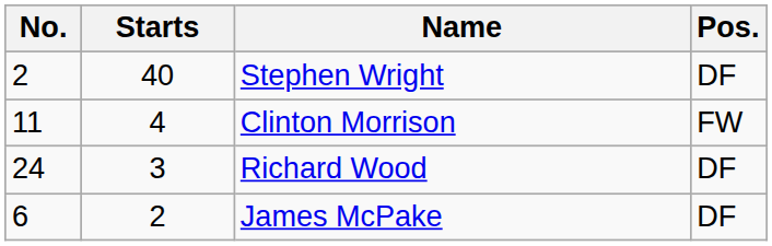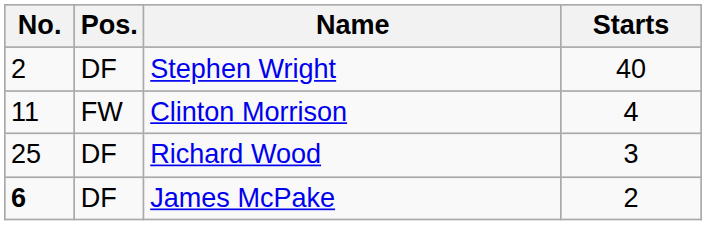columns swapped: Pos. <-> Starts
Richard Wood | No.: 24 -> 25
James McPake | No.: normal -> bold
